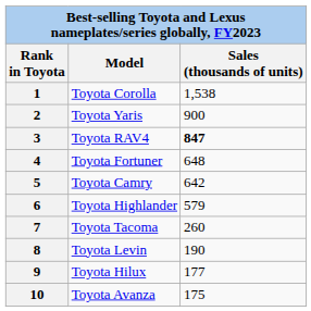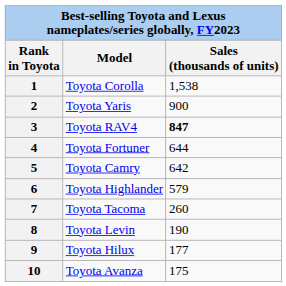4 | Sales (thousands of units): 648 -> 644
